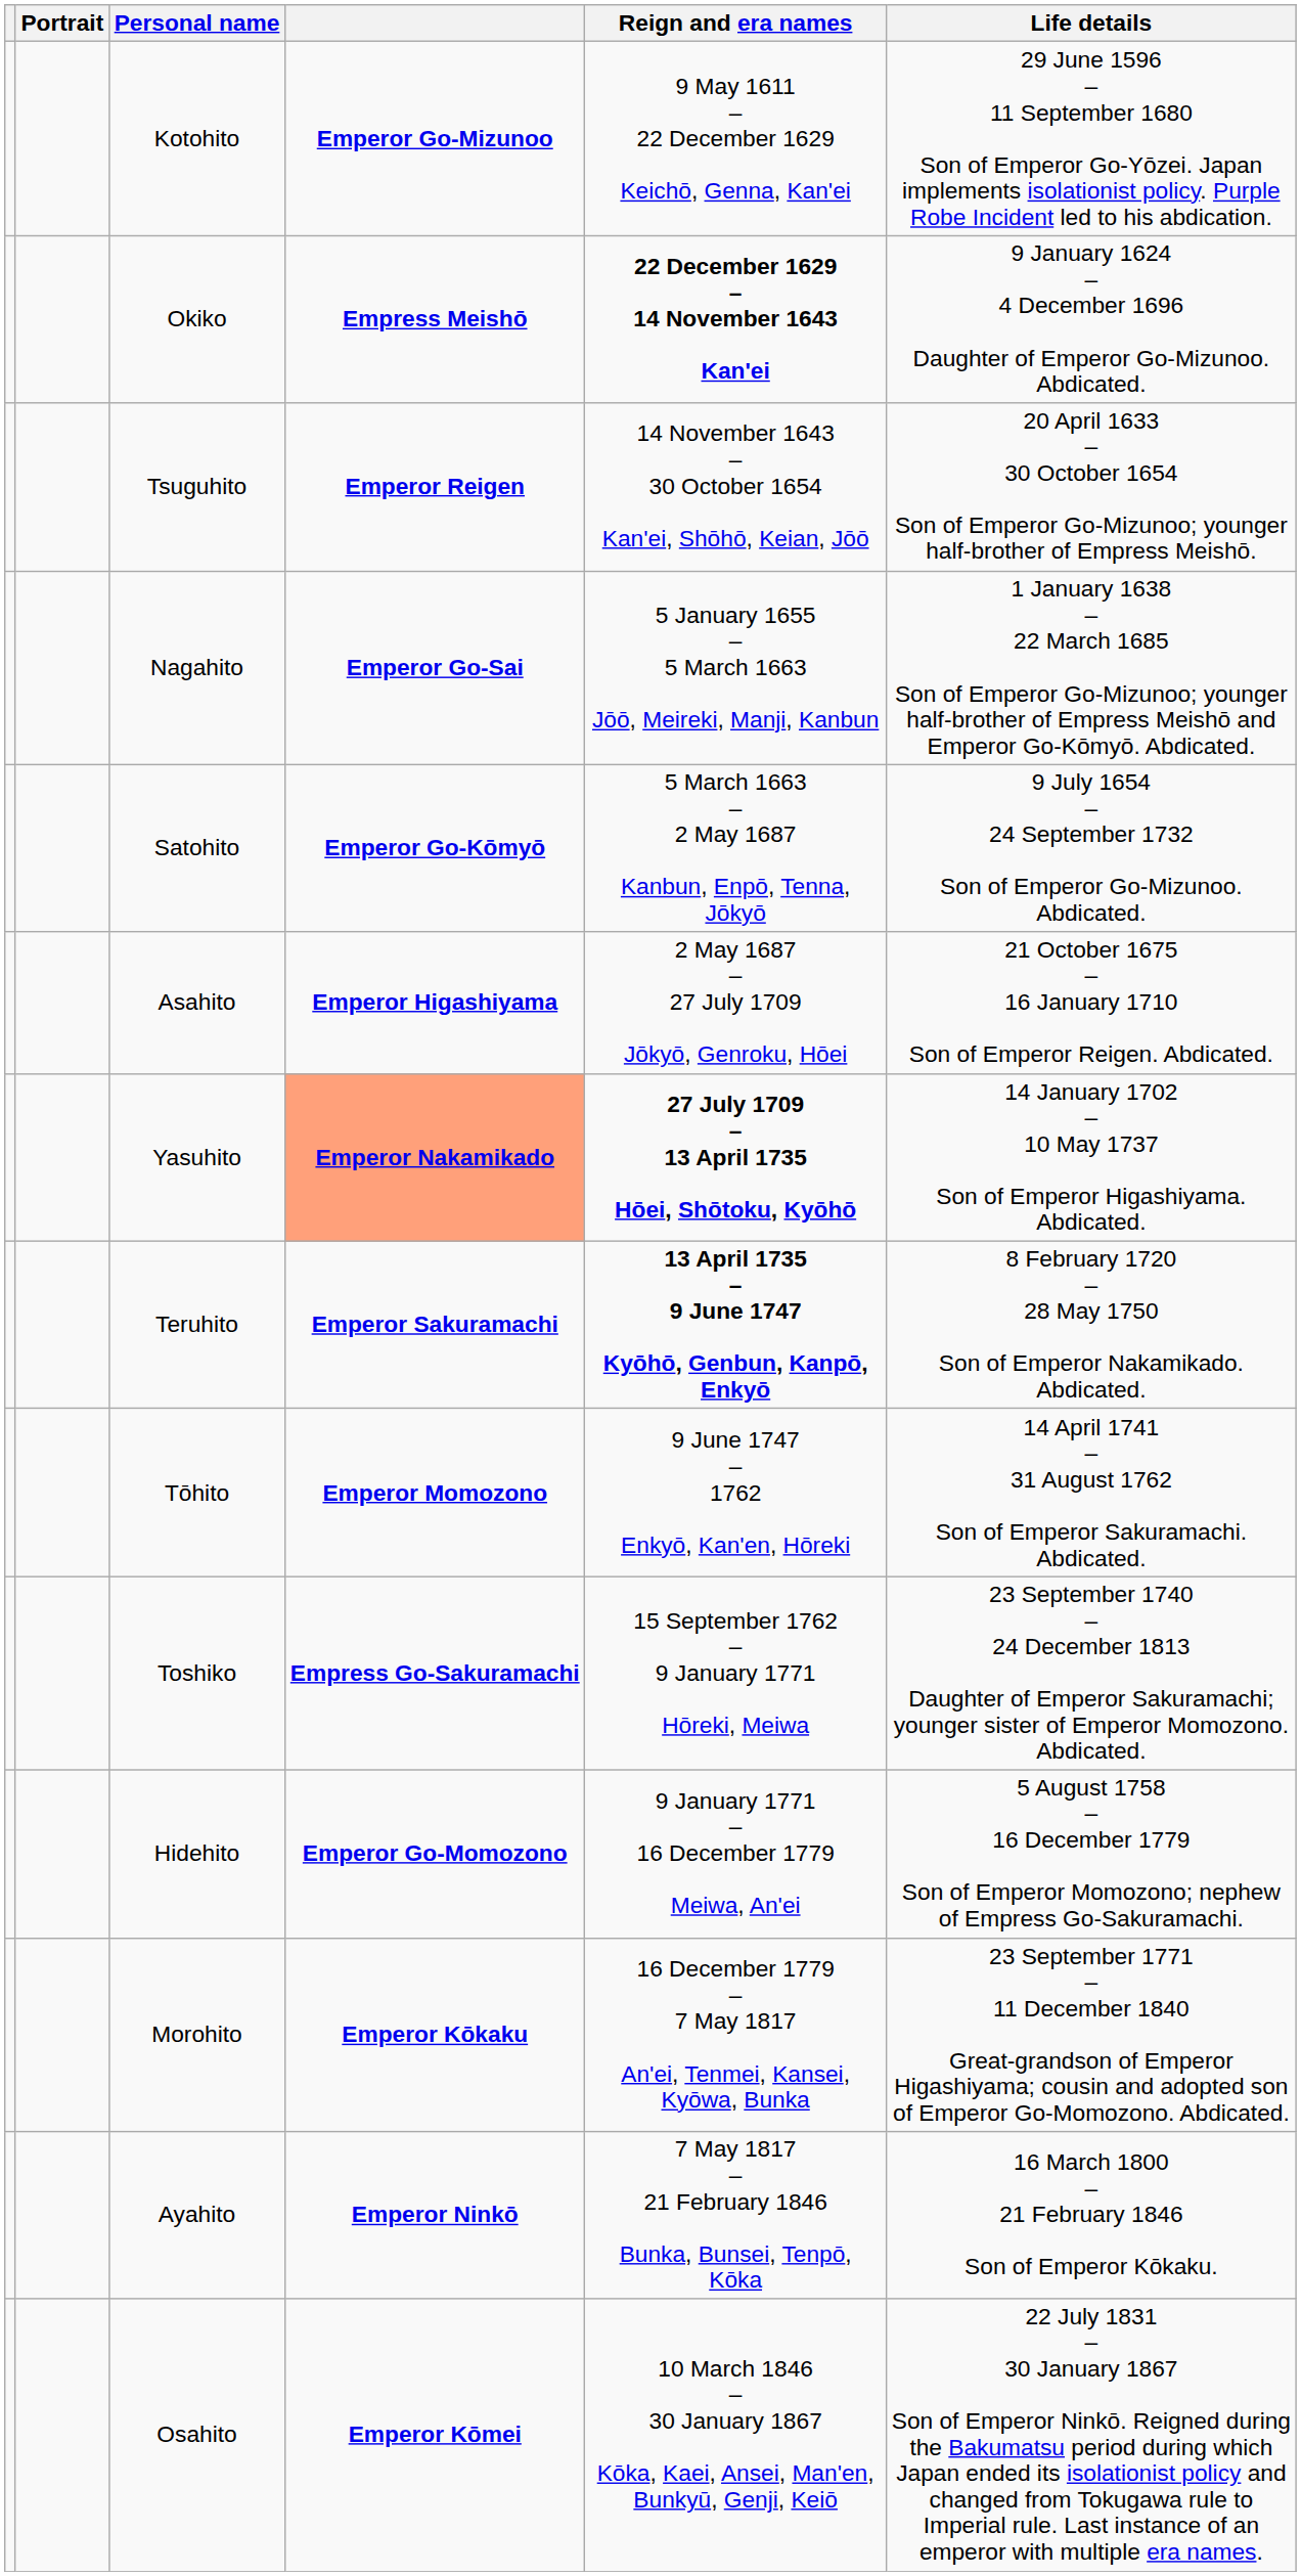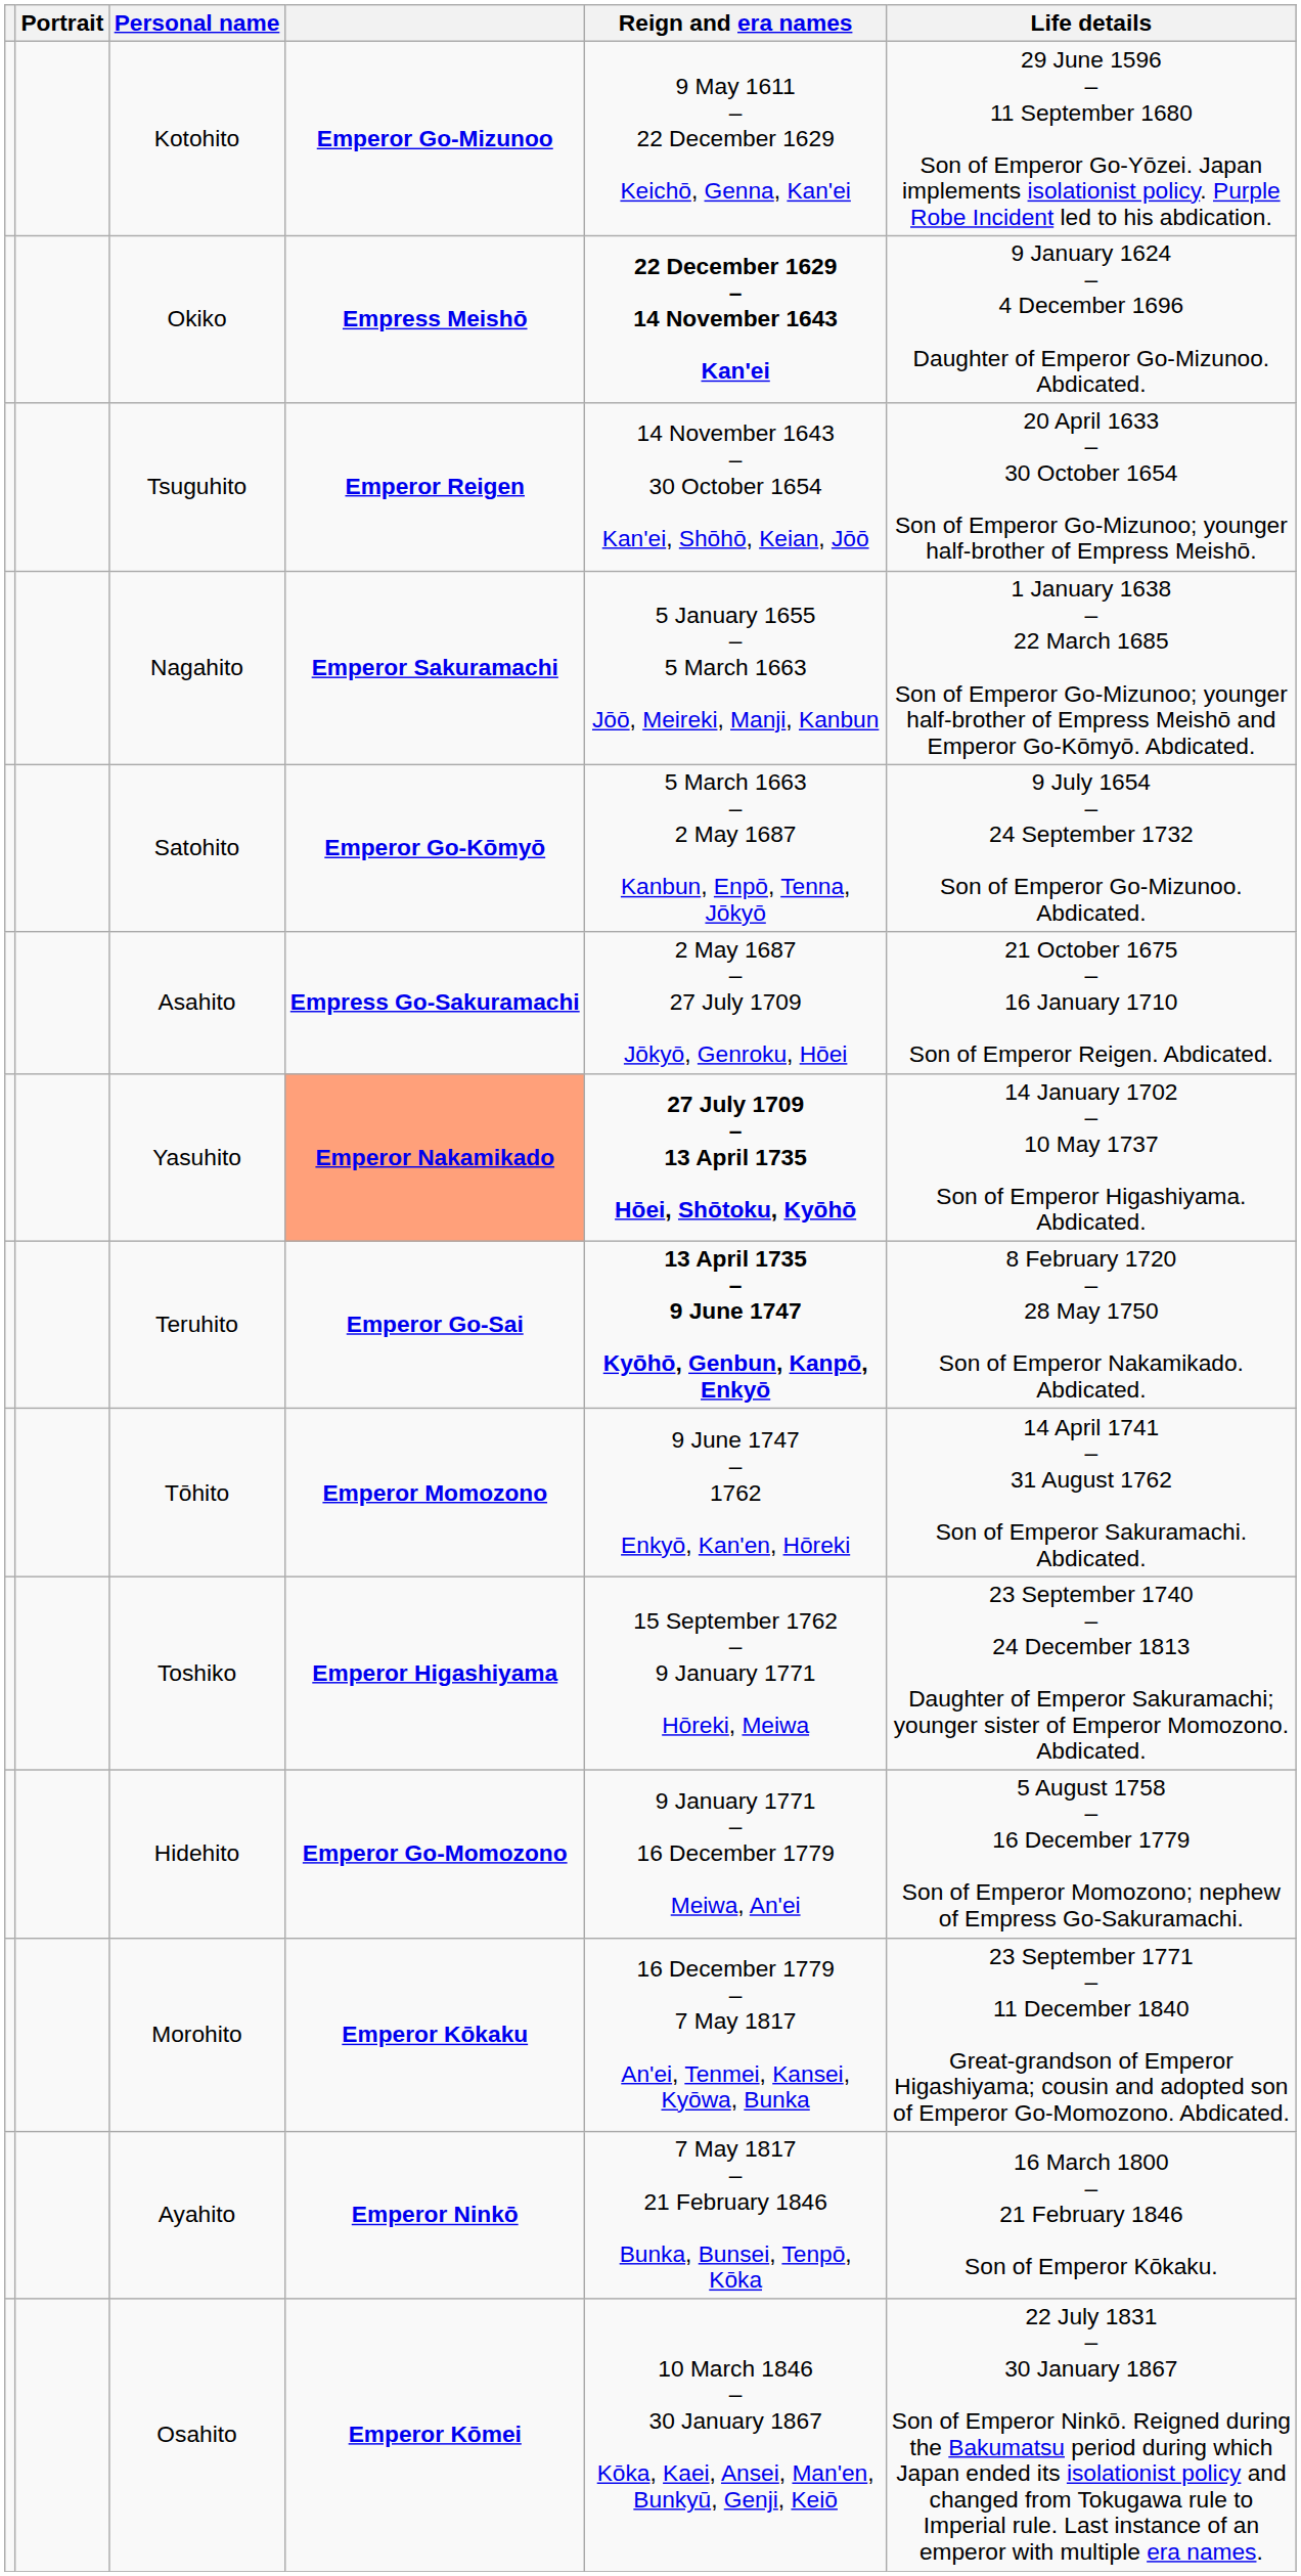Nagahito | column 4: Emperor Go-Sai -> Emperor Sakuramachi
Asahito | column 4: Emperor Higashiyama -> Empress Go-Sakuramachi
Teruhito | column 4: Emperor Sakuramachi -> Emperor Go-Sai
Toshiko | column 4: Empress Go-Sakuramachi -> Emperor Higashiyama
